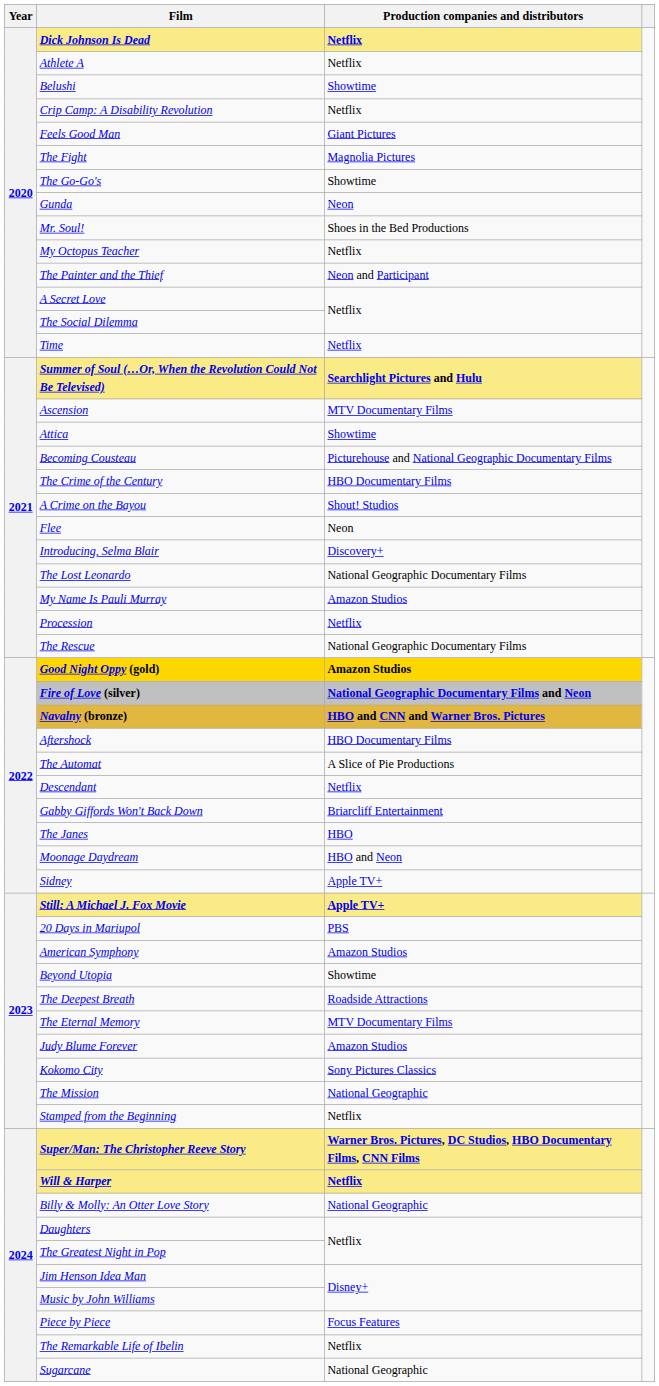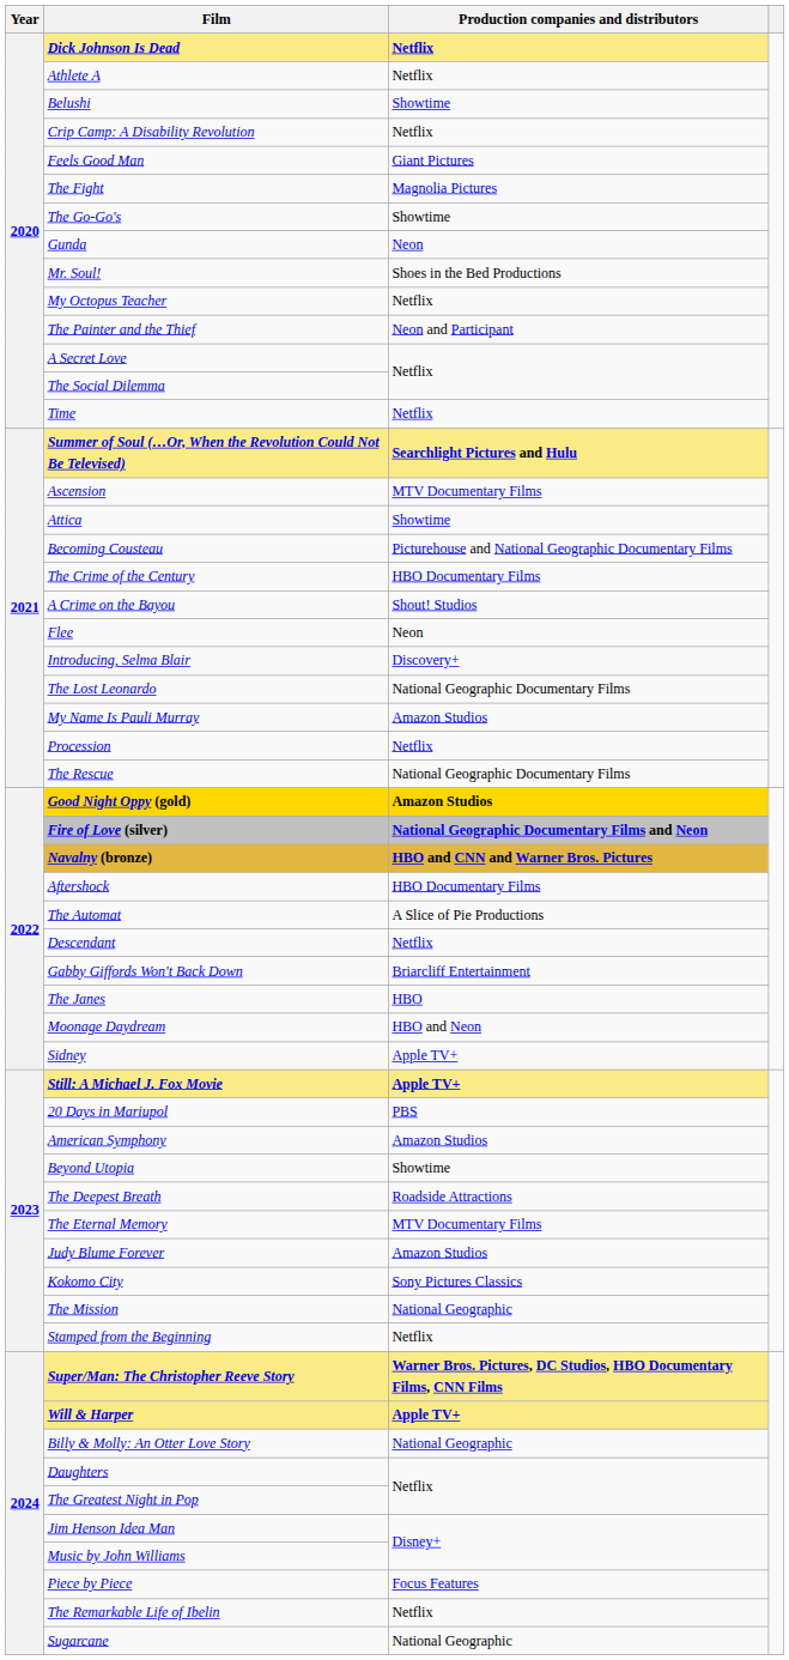Will & Harper | Production companies and distributors: Netflix -> Apple TV+
